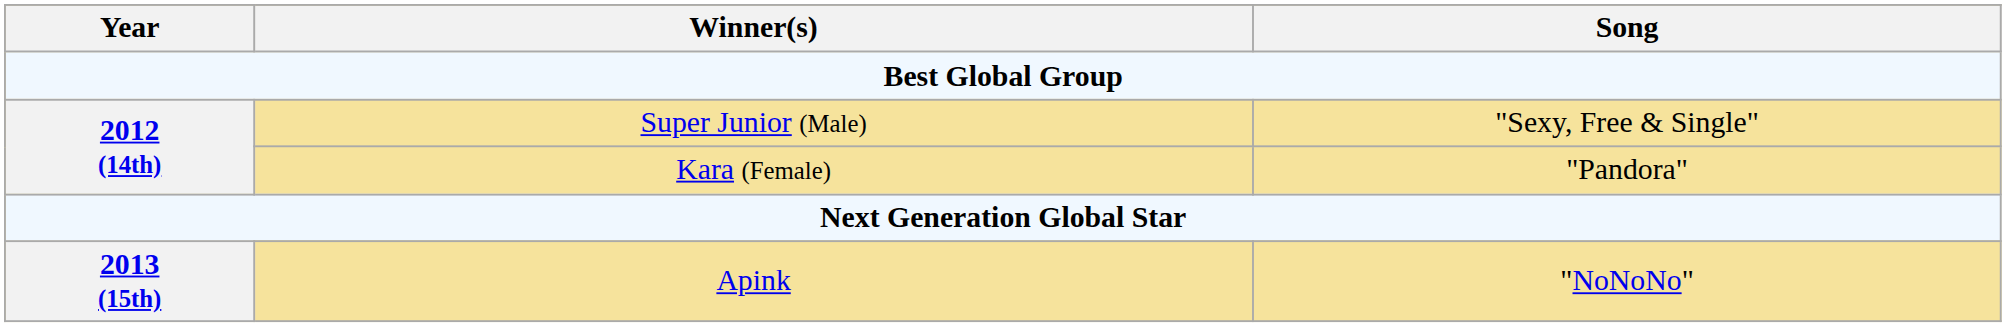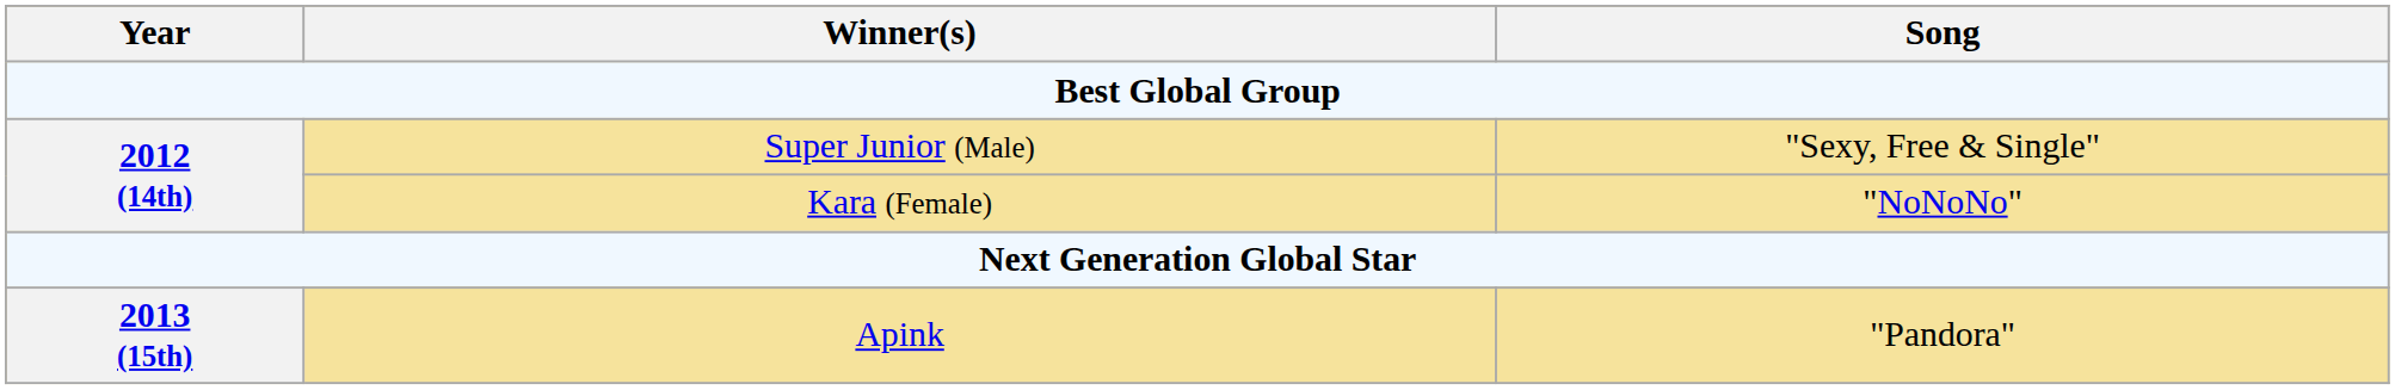Kara (Female) | Song: "Pandora" -> "NoNoNo"
Apink | Song: "NoNoNo" -> "Pandora"
